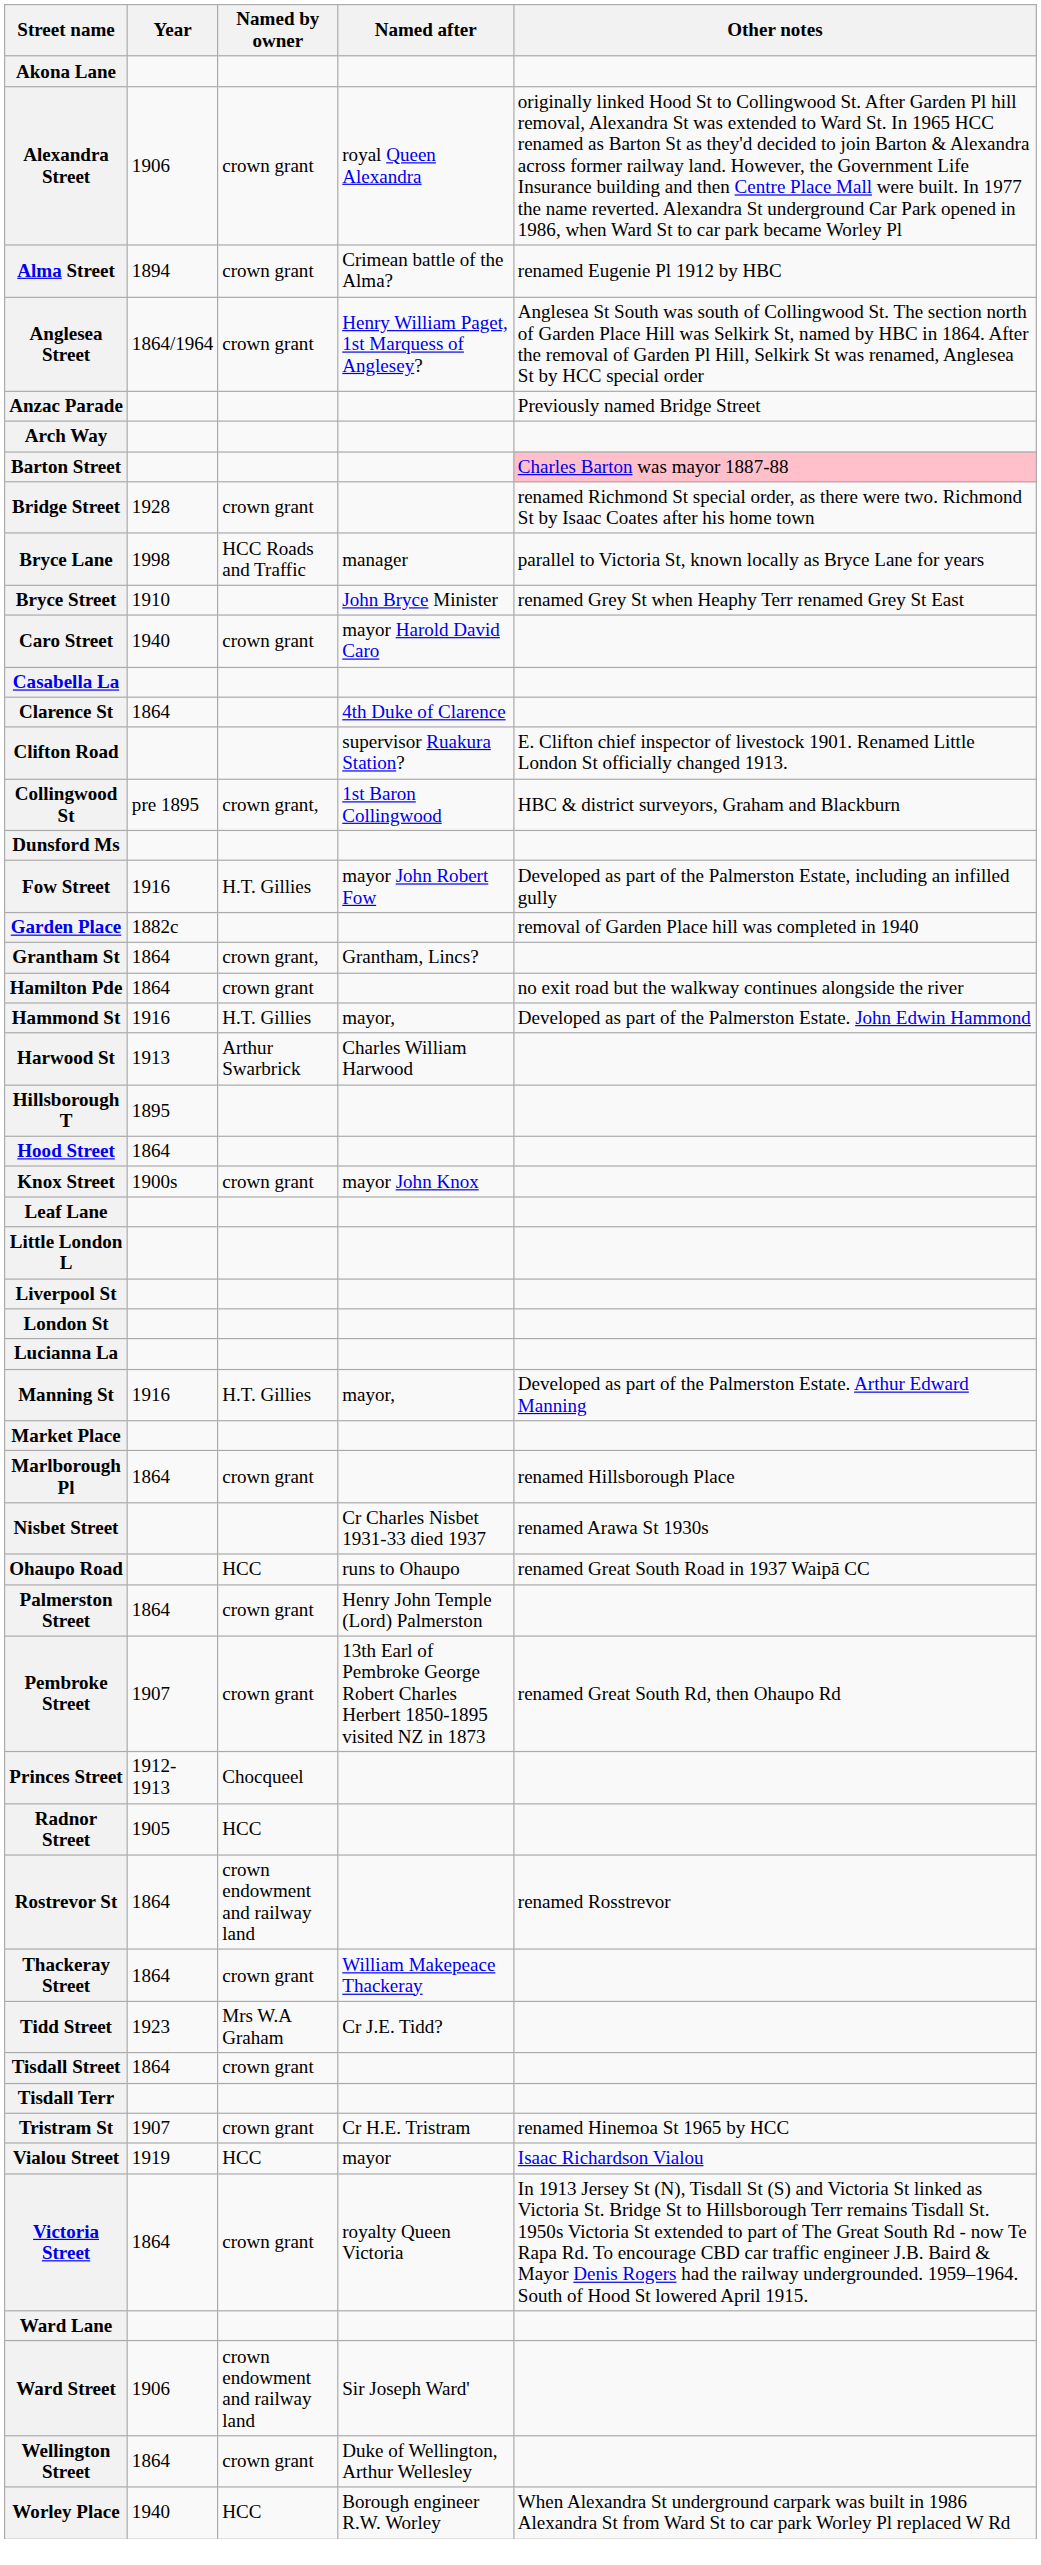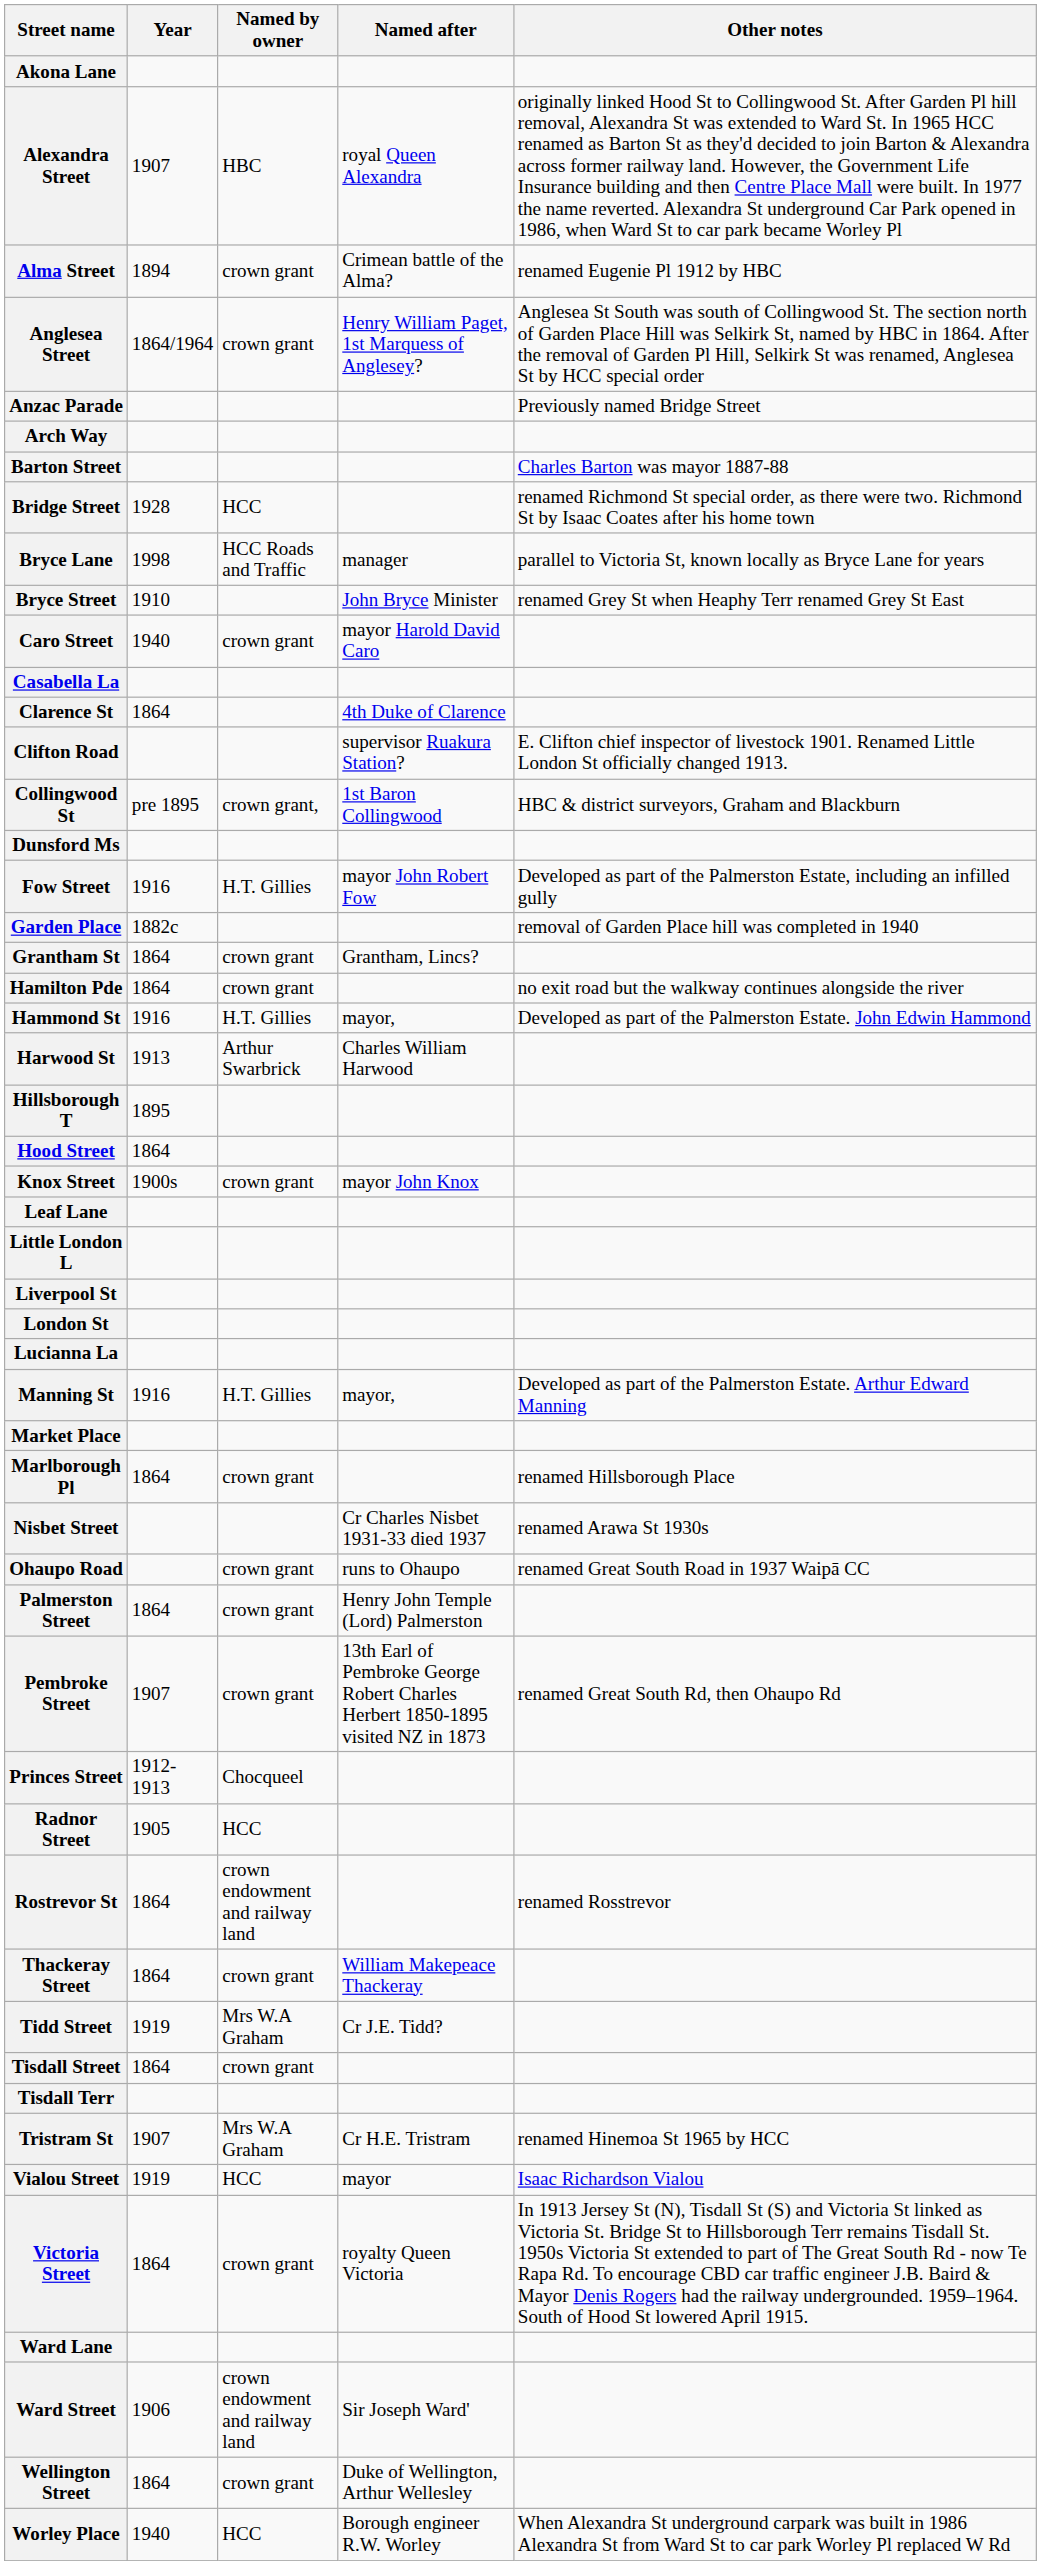Alexandra Street | Year: 1906 -> 1907
Alexandra Street | Named by owner: crown grant -> HBC
Barton Street | Other notes: pink background -> no background
Bridge Street | Named by owner: crown grant -> HCC
Grantham St | Named by owner: crown grant, -> crown grant
Ohaupo Road | Named by owner: HCC -> crown grant
Tidd Street | Year: 1923 -> 1919
Tristram St | Named by owner: crown grant -> Mrs W.A Graham
